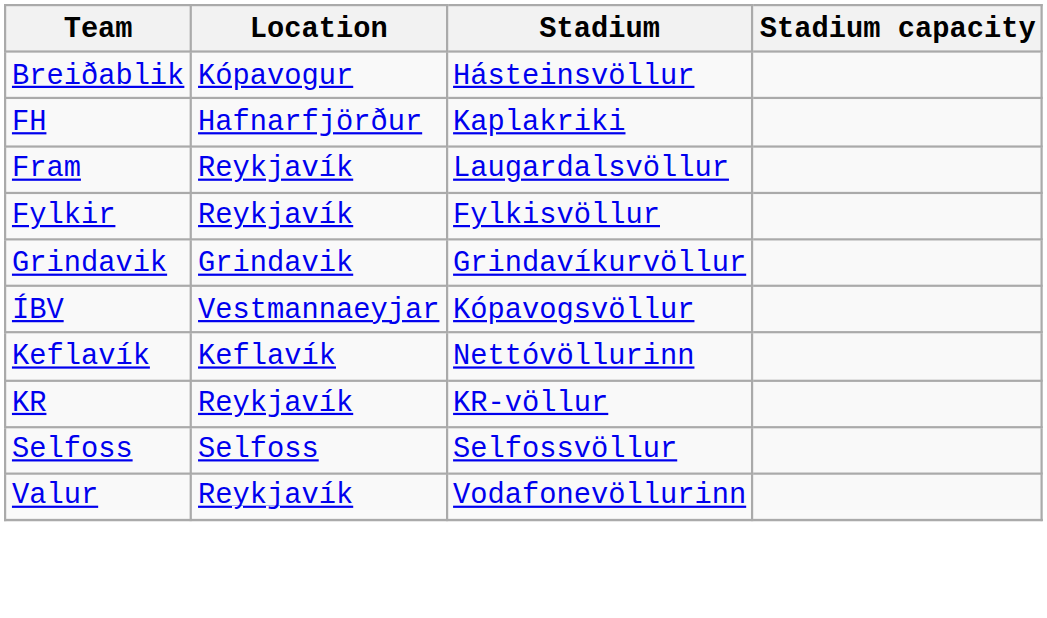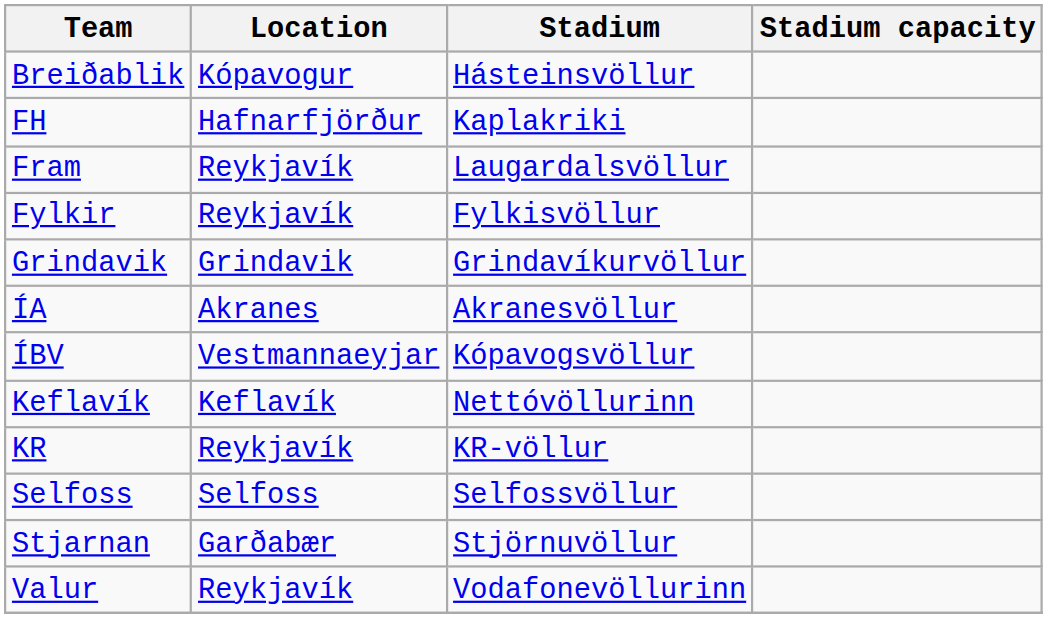+ row: ÍA | Akranes | Akranesvöllur
+ row: Stjarnan | Garðabær | Stjörnuvöllur
